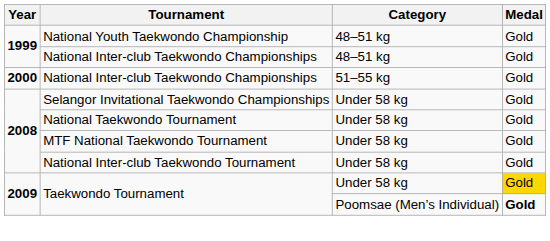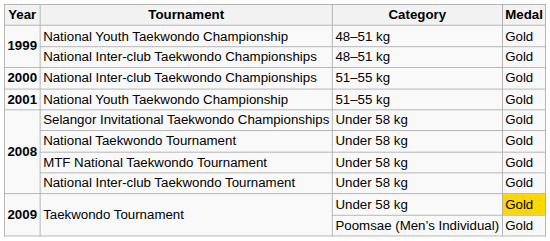+ row: 2001 | National Youth Taekwondo Championship | 51–55 kg | Gold
Taekwondo Tournament / Poomsae (Men’s Individual) | Medal: bold -> normal
